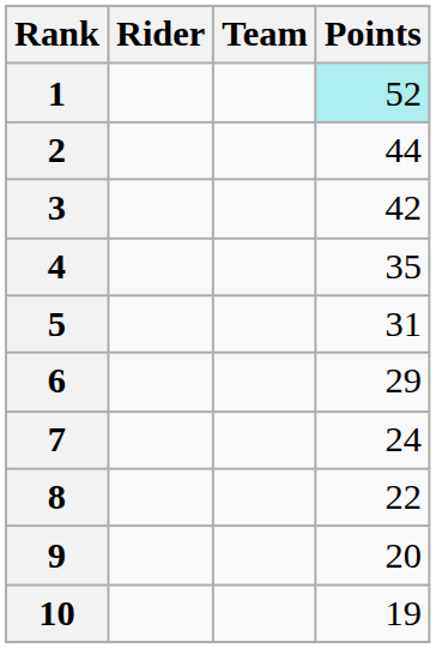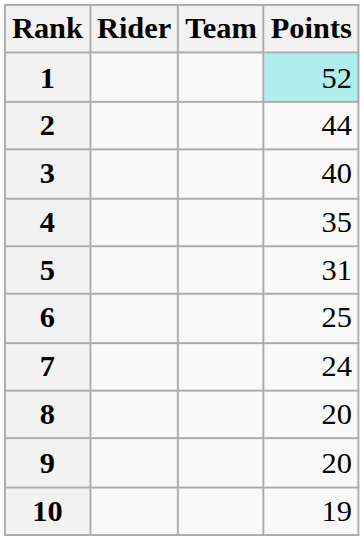3 | Points: 42 -> 40
6 | Points: 29 -> 25
8 | Points: 22 -> 20
